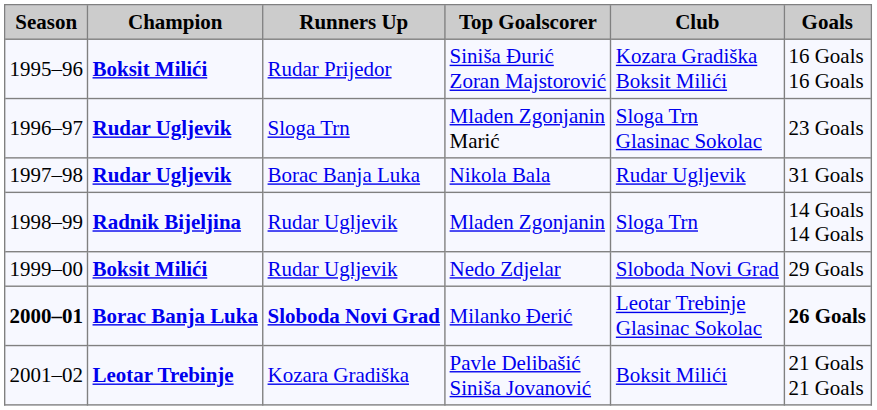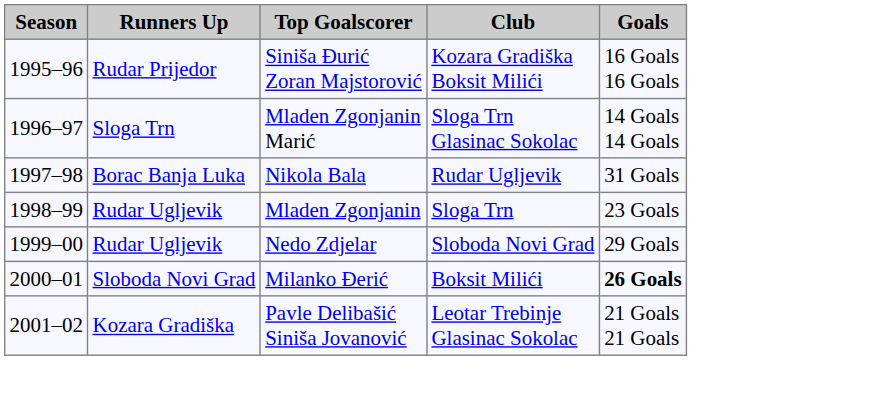- column: Champion | Boksit Milići | Rudar Ugljevik | Rudar Ugljevik | Radnik Bijeljina | Boksit Milići | Borac Banja Luka | Leotar Trebinje
Mladen Zgonjanin Marić | Goals: 23 Goals -> 14 Goals 14 Goals
Mladen Zgonjanin | Goals: 14 Goals 14 Goals -> 23 Goals
Milanko Đerić | Season: bold -> normal
Milanko Đerić | Runners Up: bold -> normal
Milanko Đerić | Club: Leotar Trebinje Glasinac Sokolac -> Boksit Milići
Pavle Delibašić Siniša Jovanović | Club: Boksit Milići -> Leotar Trebinje Glasinac Sokolac
